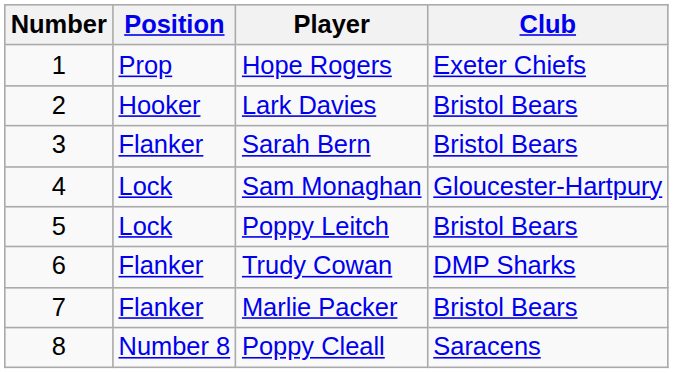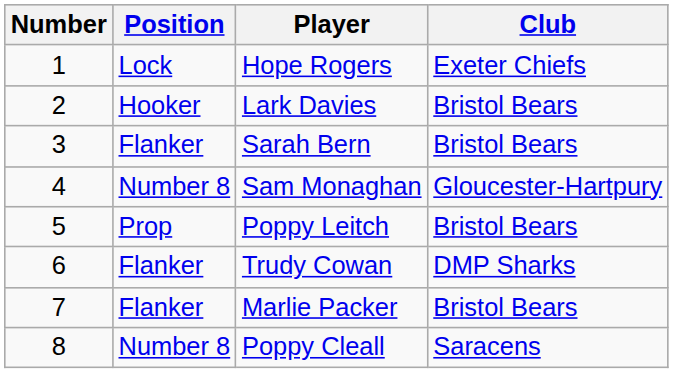Hope Rogers | Position: Prop -> Lock
Sam Monaghan | Position: Lock -> Number 8
Poppy Leitch | Position: Lock -> Prop
